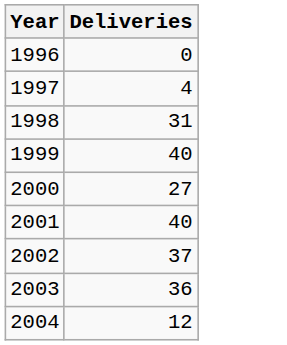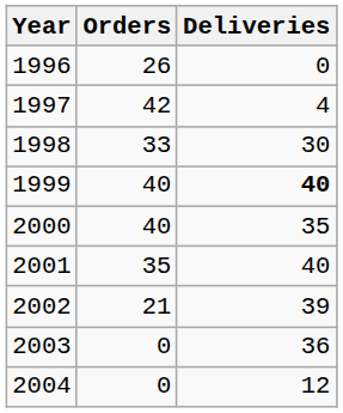+ column: Orders | 26 | 42 | 33 | 40 | 40 | 35 | 21 | 0 | 0
1998 | Deliveries: 31 -> 30
1999 | Deliveries: normal -> bold
2000 | Deliveries: 27 -> 35
2002 | Deliveries: 37 -> 39
